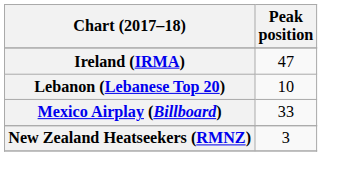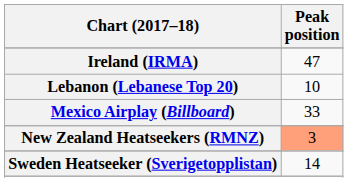New Zealand Heatseekers (RMNZ) | Peak position: no background -> lightsalmon background
+ row: Sweden Heatseeker (Sverigetopplistan) | 14
